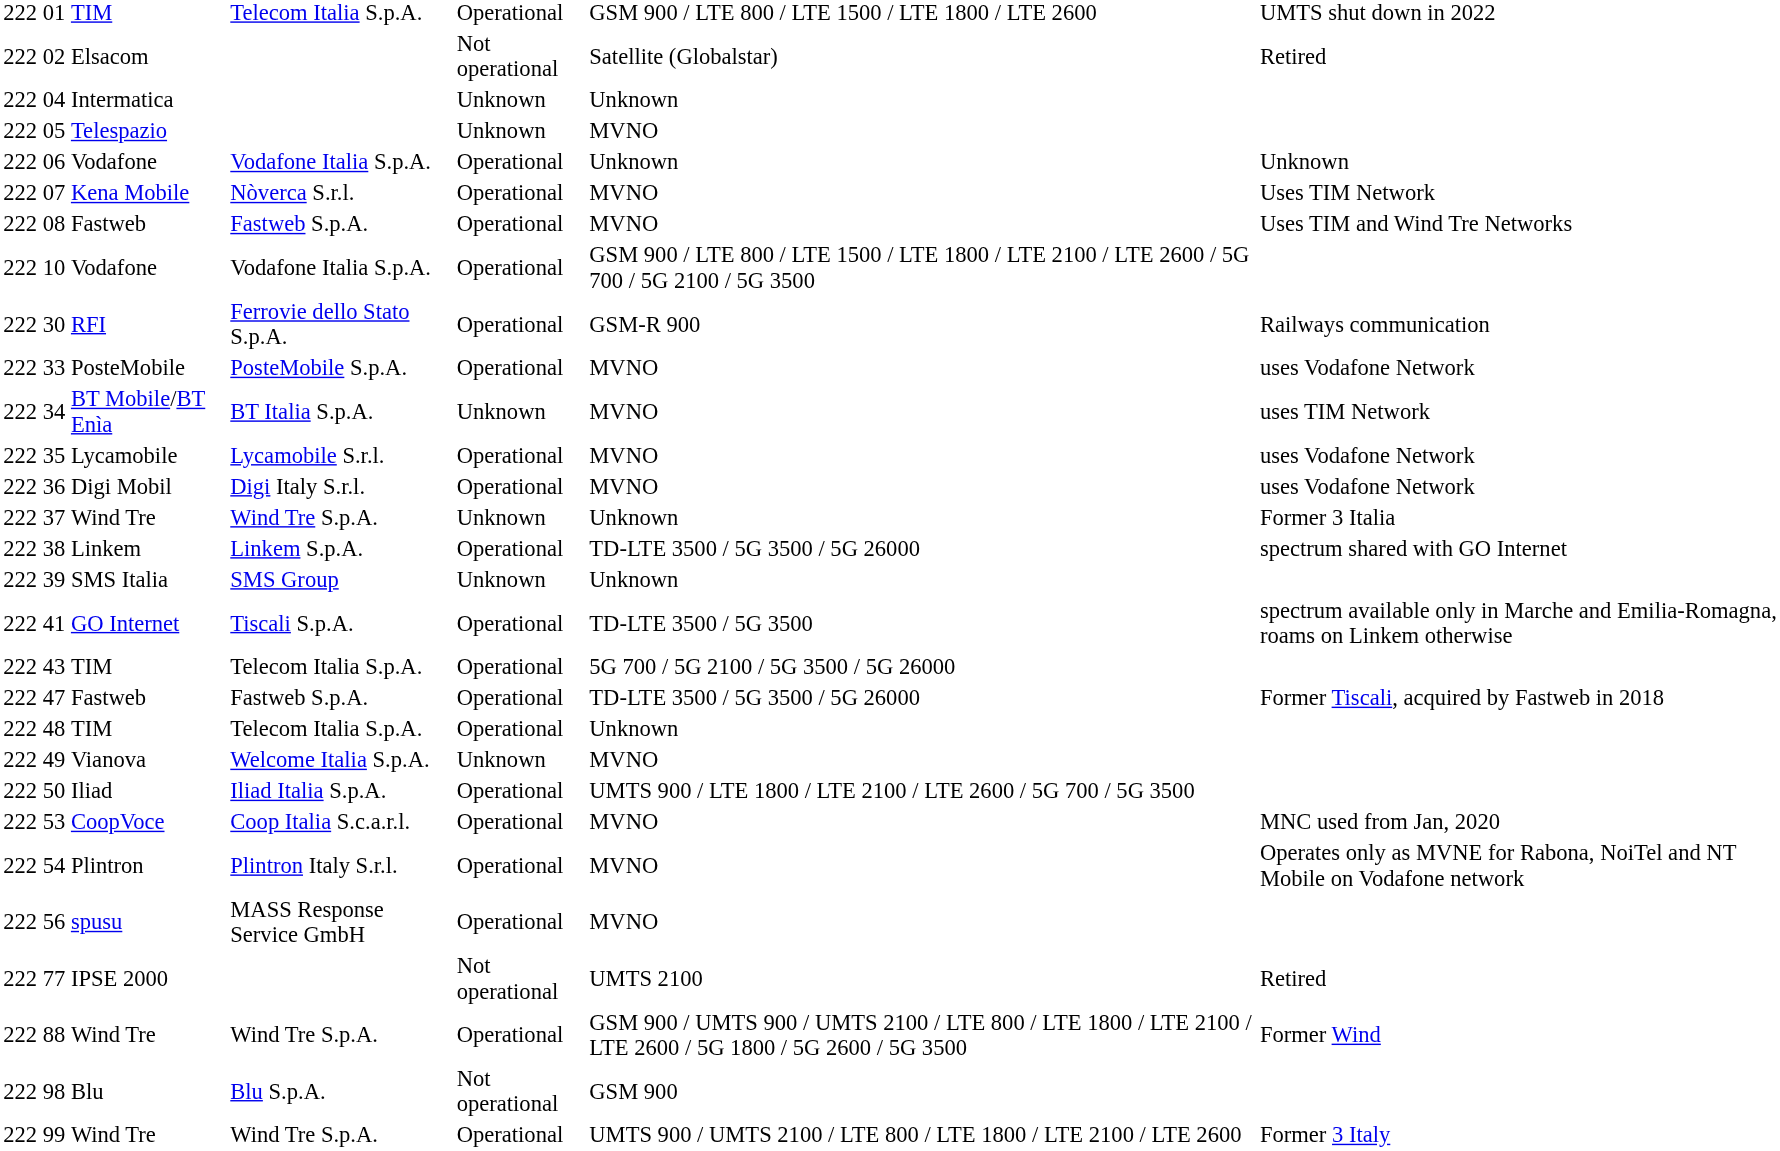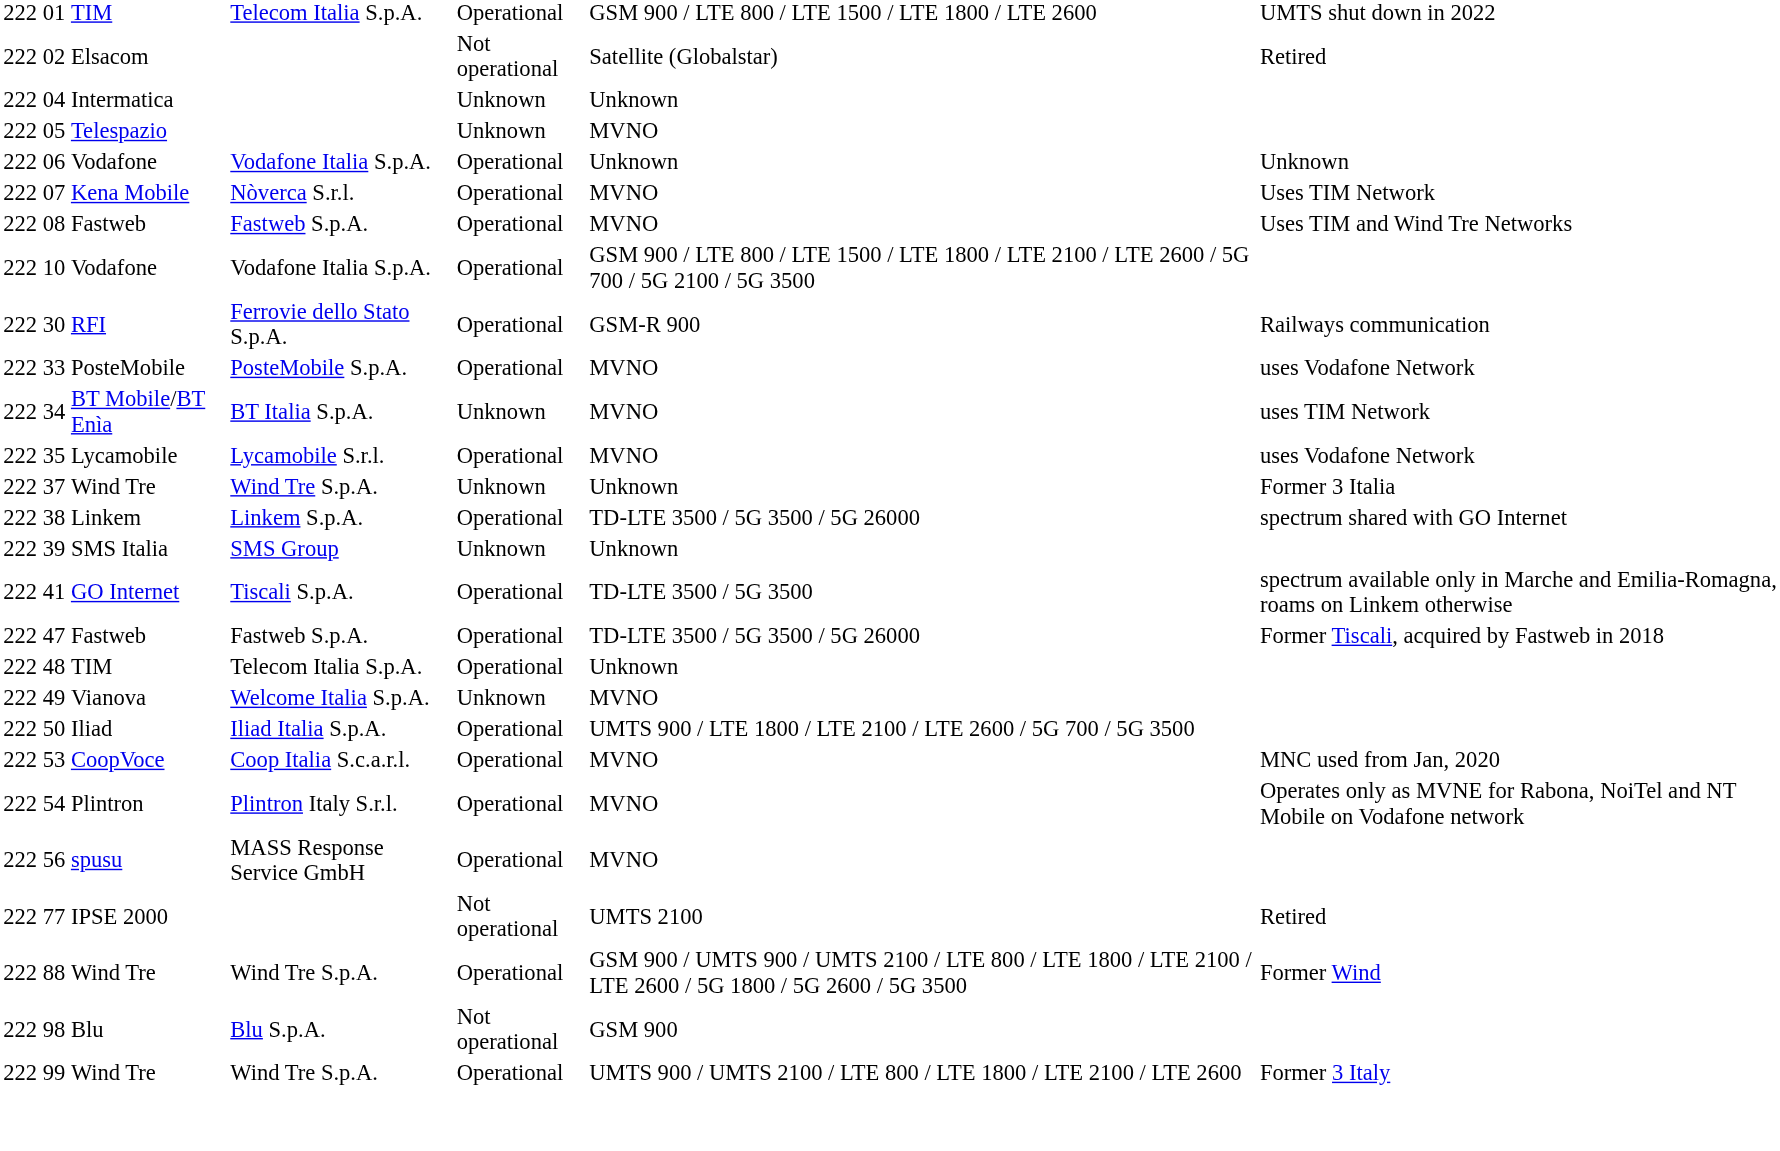- row: 222 | 36 | Digi Mobil | Digi Italy S.r.l. | Operational | MVNO | uses Vodafone Network
- row: 222 | 43 | TIM | Telecom Italia S.p.A. | Operational | 5G 700 / 5G 2100 / 5G 3500 / 5G 26000
